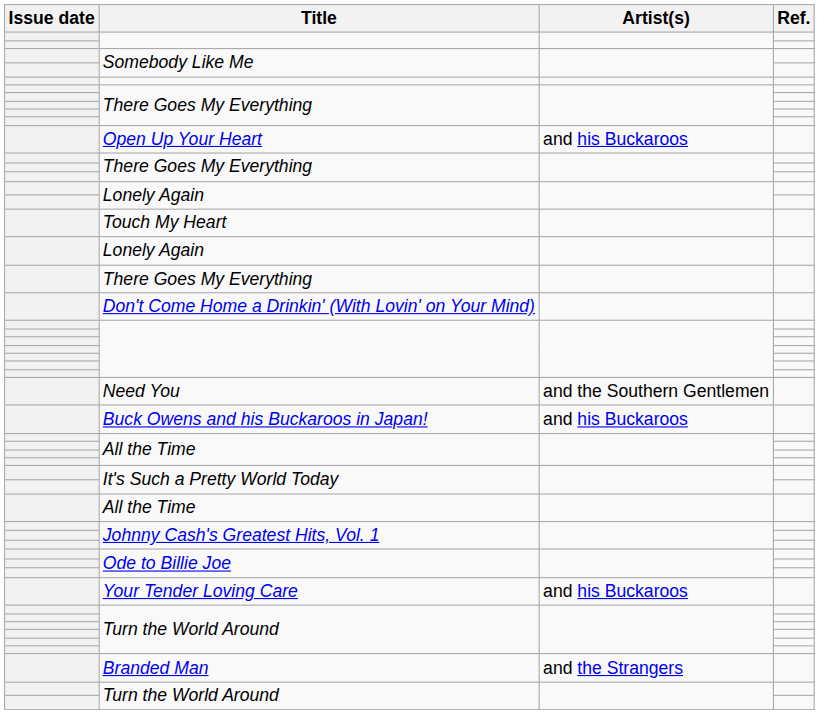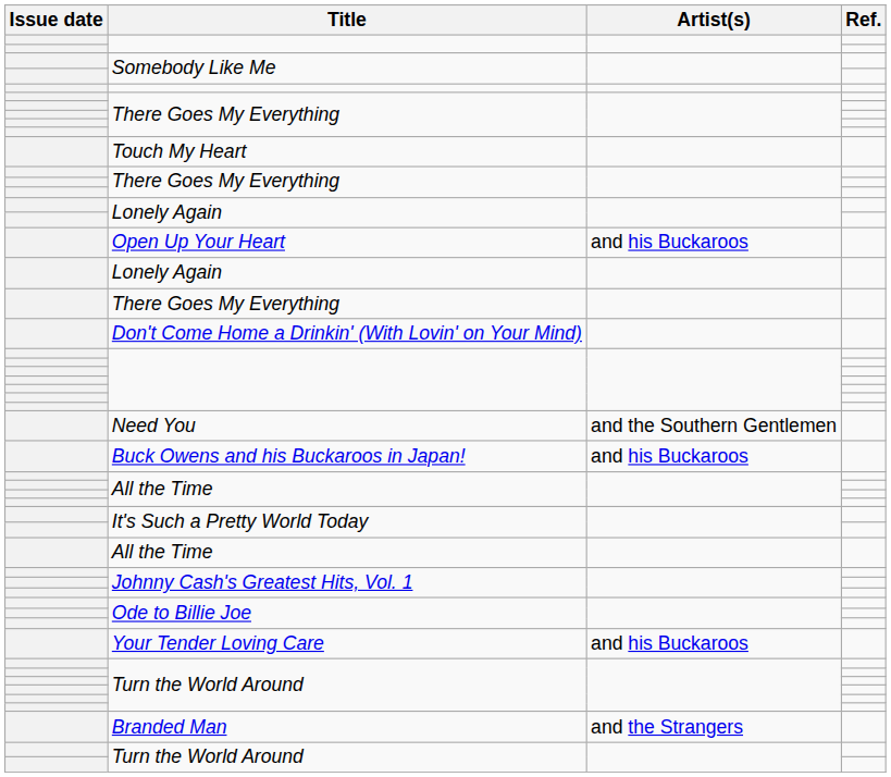rows swapped: Open Up Your Heart <-> Touch My Heart
